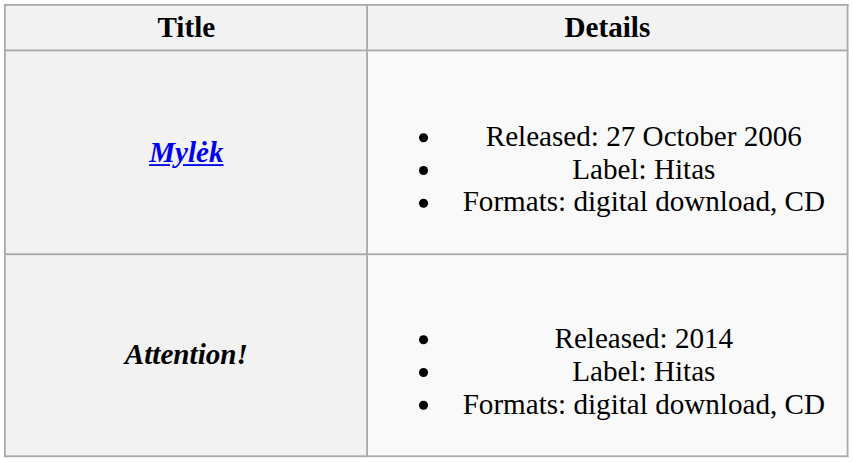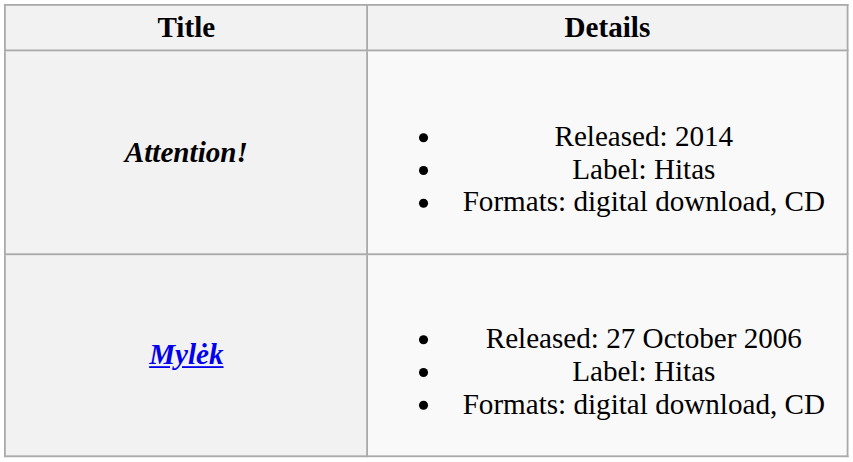rows swapped: Mylėk <-> Attention!
